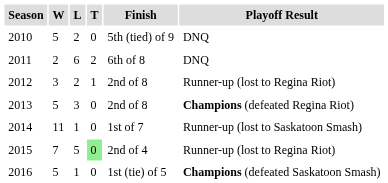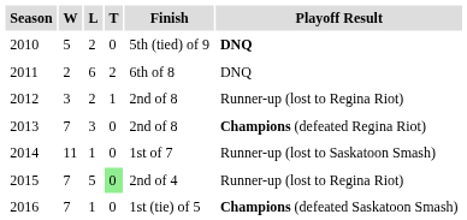2010 | Playoff Result: normal -> bold
2013 | W: 5 -> 7
2016 | W: 5 -> 7
